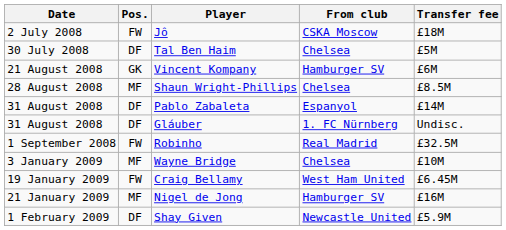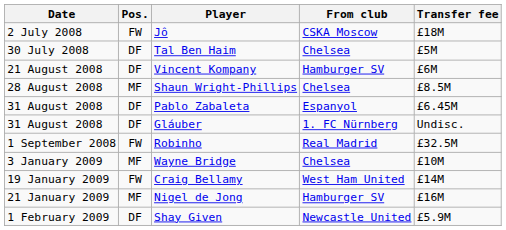Vincent Kompany | Pos.: GK -> DF
Pablo Zabaleta | Transfer fee: £14M -> £6.45M
Craig Bellamy | Transfer fee: £6.45M -> £14M
